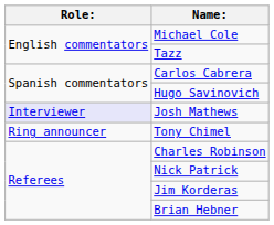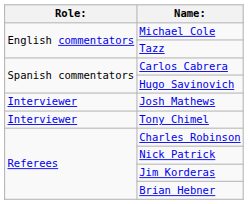Josh Mathews | Role:: lavender background -> no background
Tony Chimel | Role:: Ring announcer -> Interviewer
